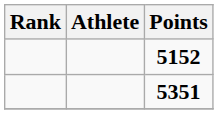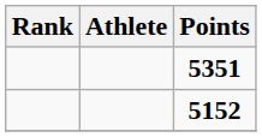rows swapped: 5351 <-> 5152
